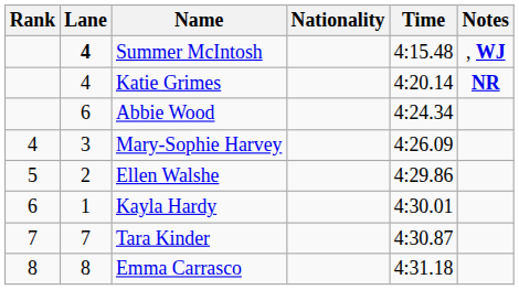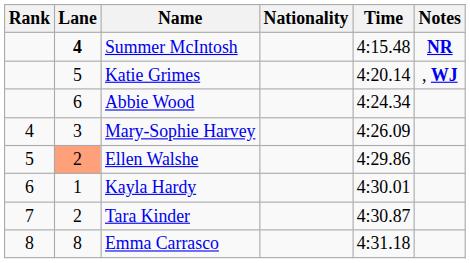Summer McIntosh | Notes: , WJ -> NR
Katie Grimes | Lane: 4 -> 5
Katie Grimes | Notes: NR -> , WJ
Ellen Walshe | Lane: no background -> lightsalmon background
Tara Kinder | Lane: 7 -> 2
